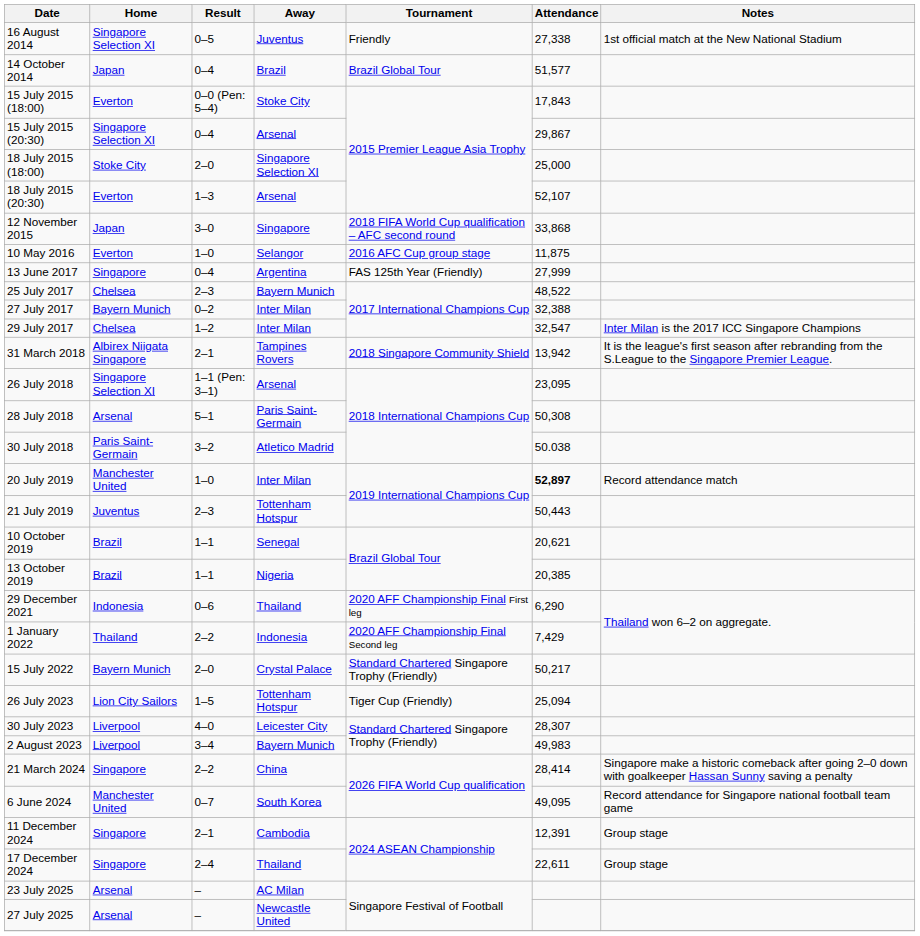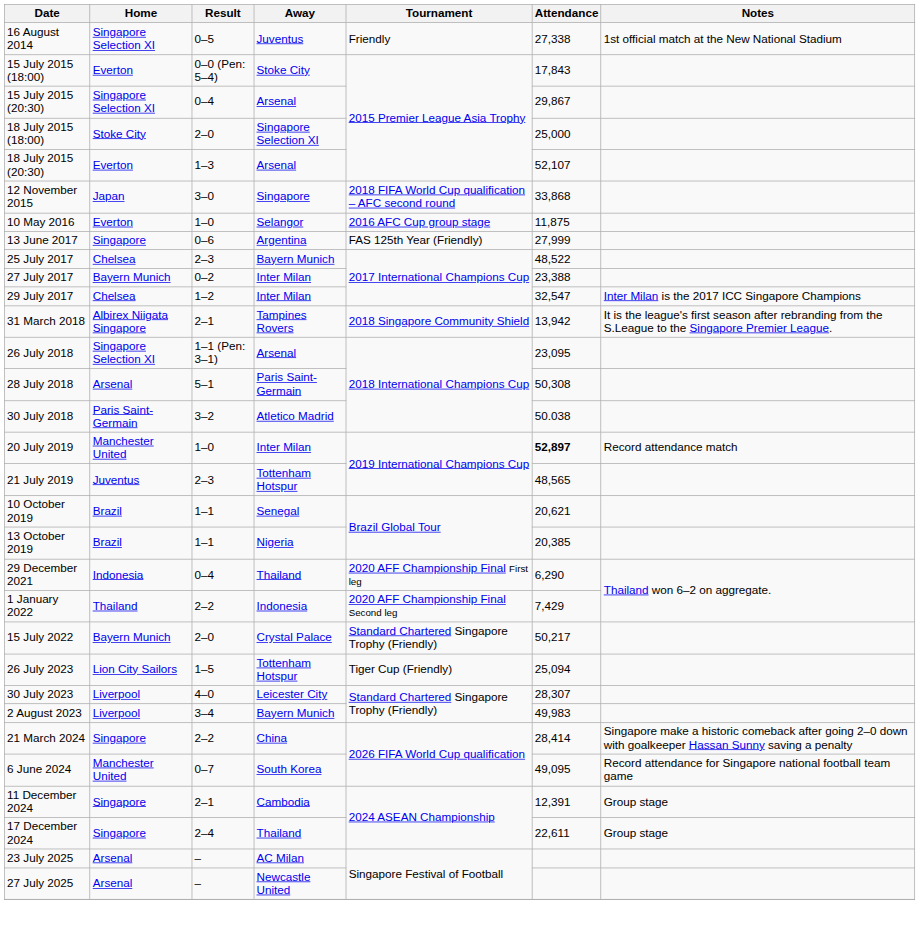- row: 14 October 2014 | Japan | 0–4 | Brazil | Brazil Global Tour | 51,577
13 June 2017 | Result: 0–4 -> 0–6
27 July 2017 | Attendance: 32,388 -> 23,388
21 July 2019 | Attendance: 50,443 -> 48,565
29 December 2021 | Result: 0–6 -> 0–4
